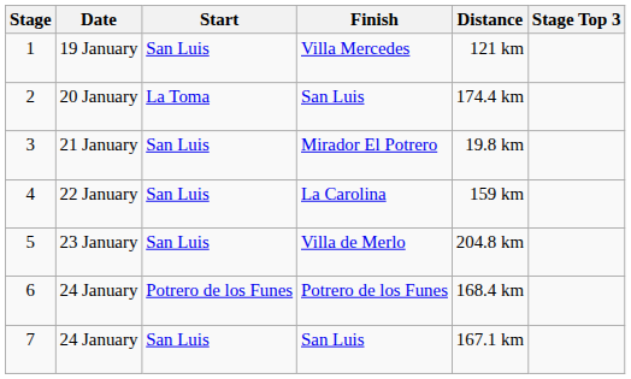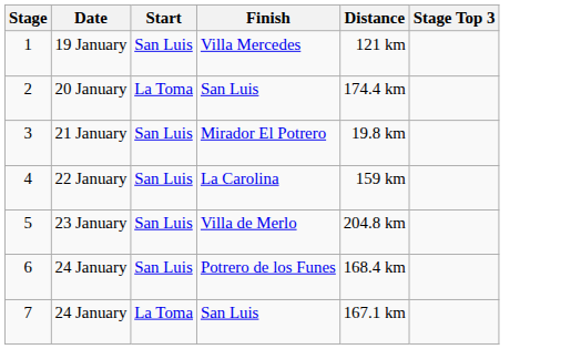6 | Start: Potrero de los Funes -> San Luis
7 | Start: San Luis -> La Toma
